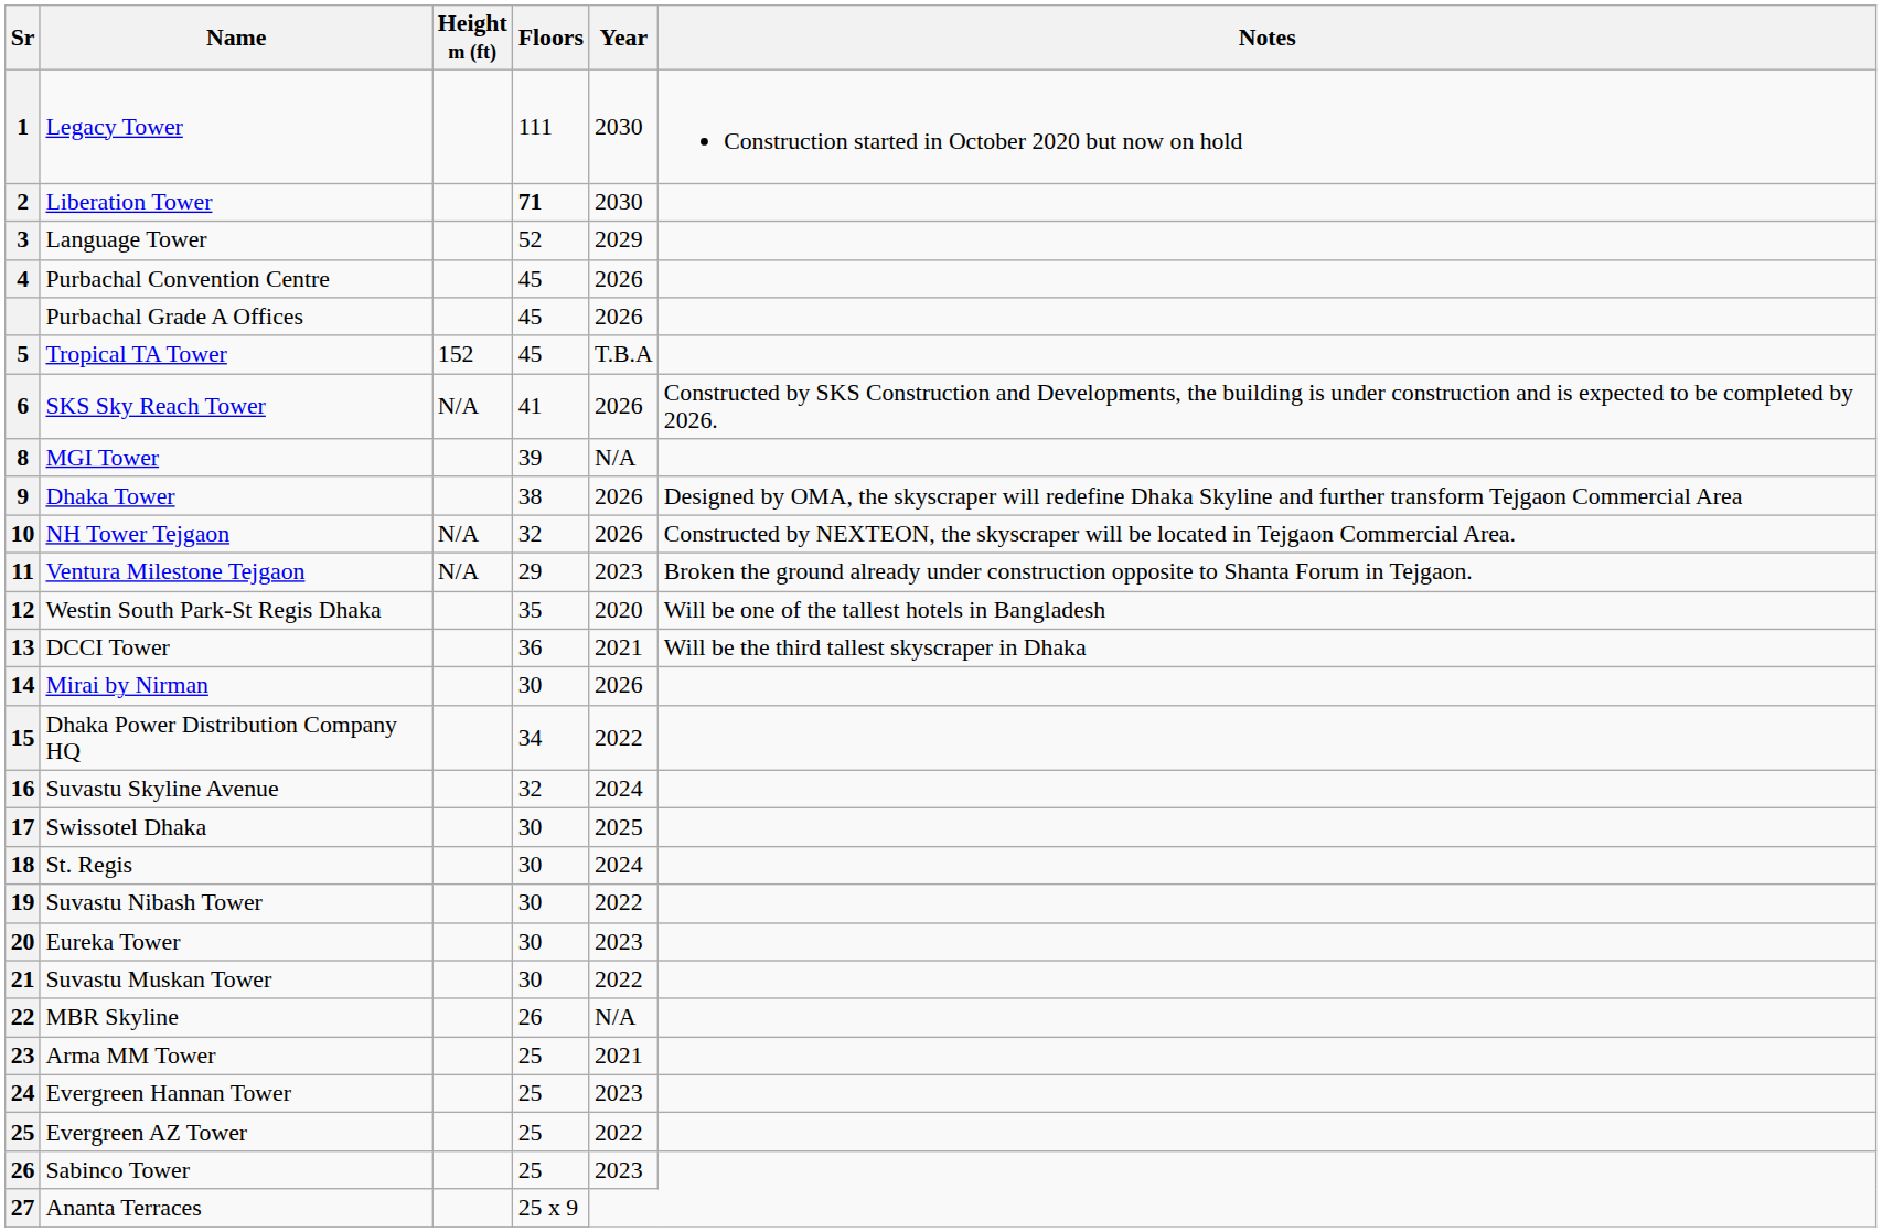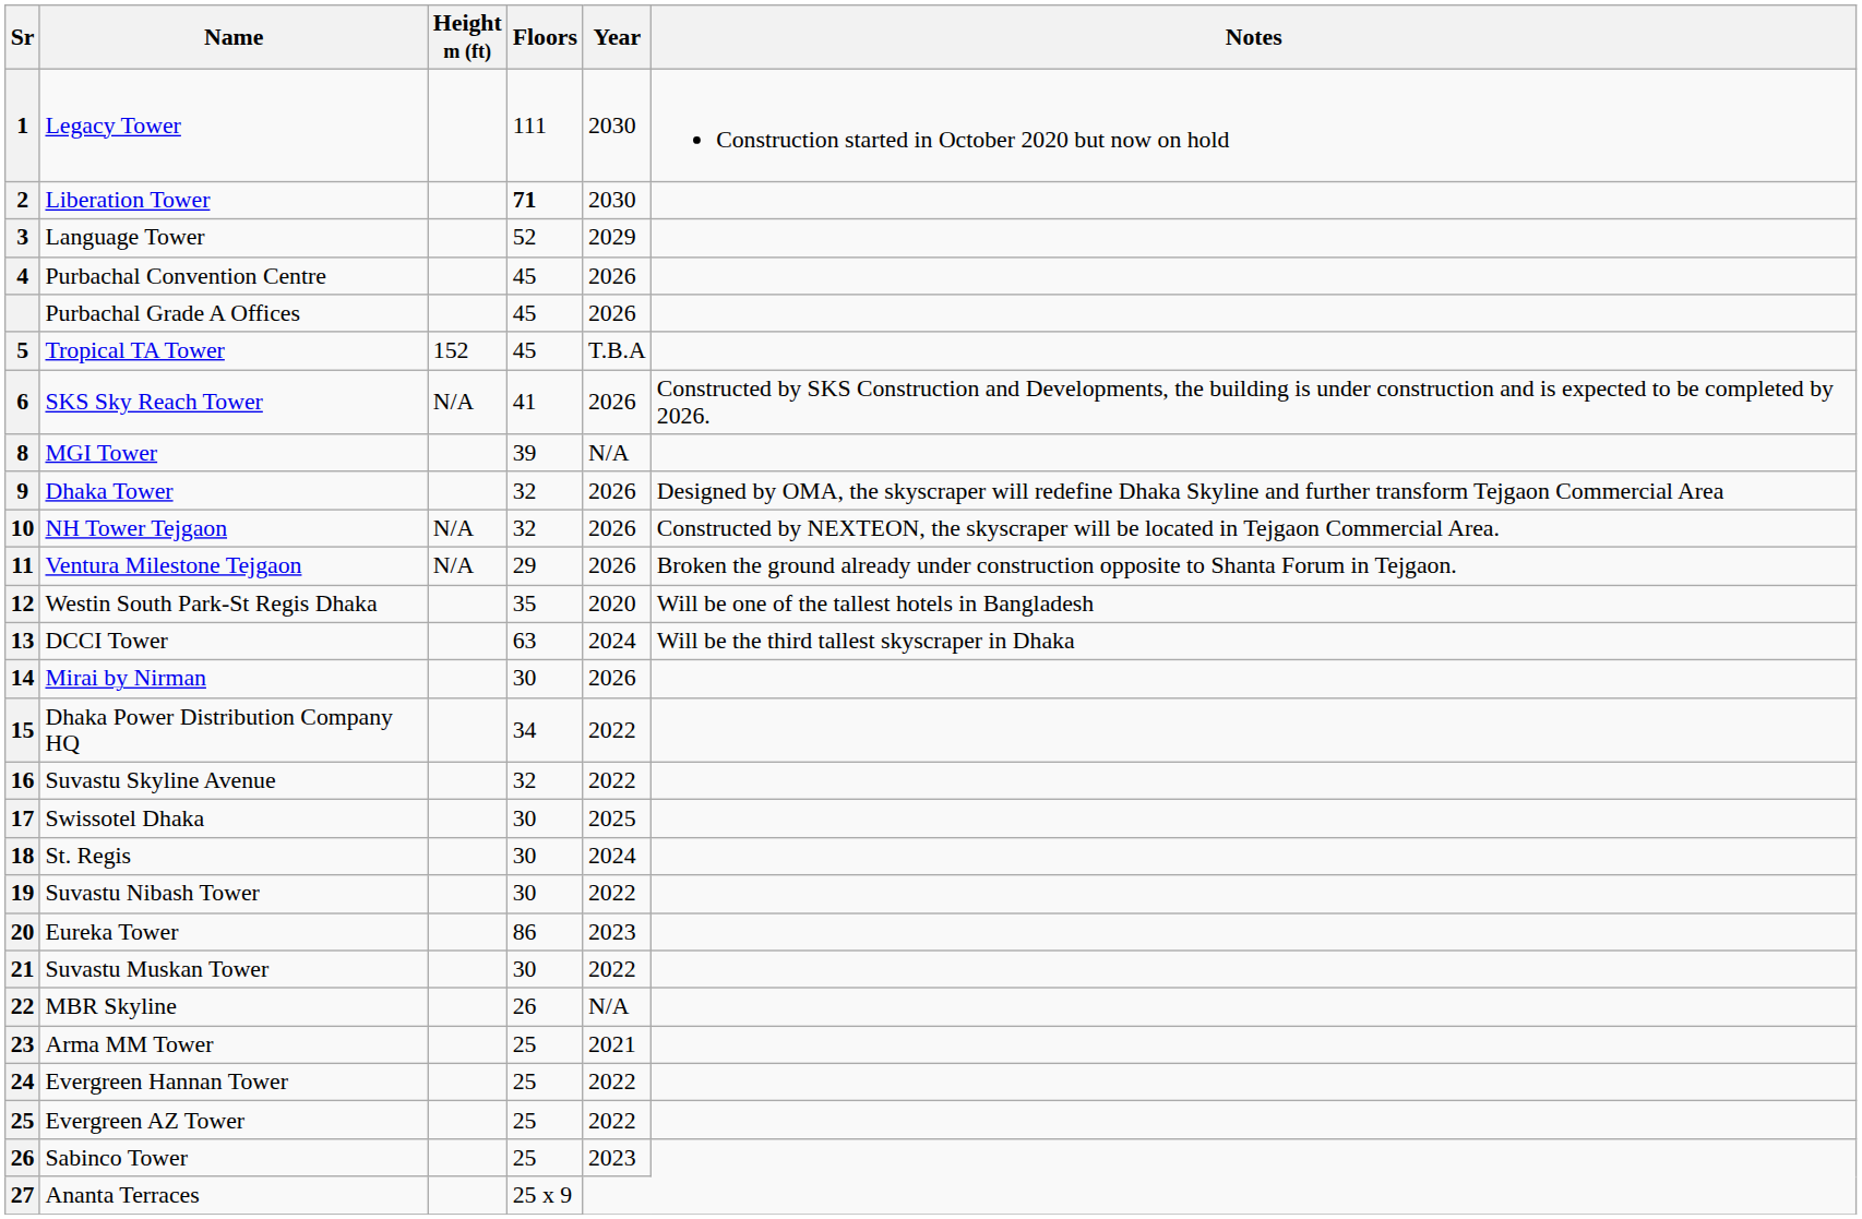Dhaka Tower | Floors: 38 -> 32
Ventura Milestone Tejgaon | Year: 2023 -> 2026
DCCI Tower | Floors: 36 -> 63
DCCI Tower | Year: 2021 -> 2024
Suvastu Skyline Avenue | Year: 2024 -> 2022
Eureka Tower | Floors: 30 -> 86
Evergreen Hannan Tower | Year: 2023 -> 2022
